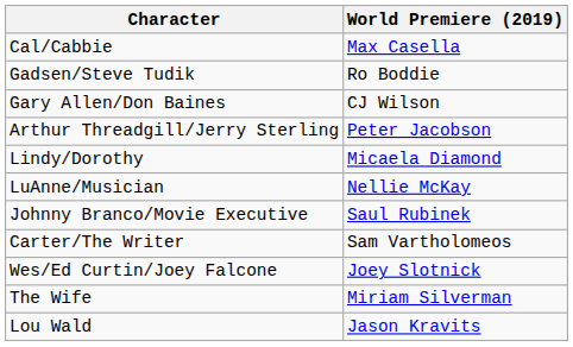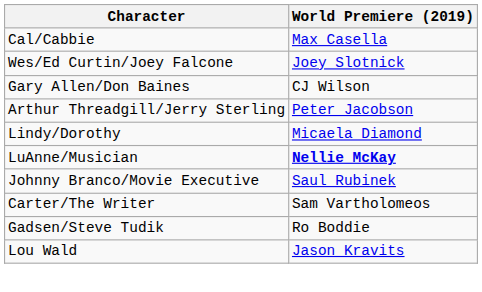rows swapped: Wes/Ed Curtin/Joey Falcone <-> Gadsen/Steve Tudik
LuAnne/Musician | World Premiere (2019): normal -> bold
- row: The Wife | Miriam Silverman
